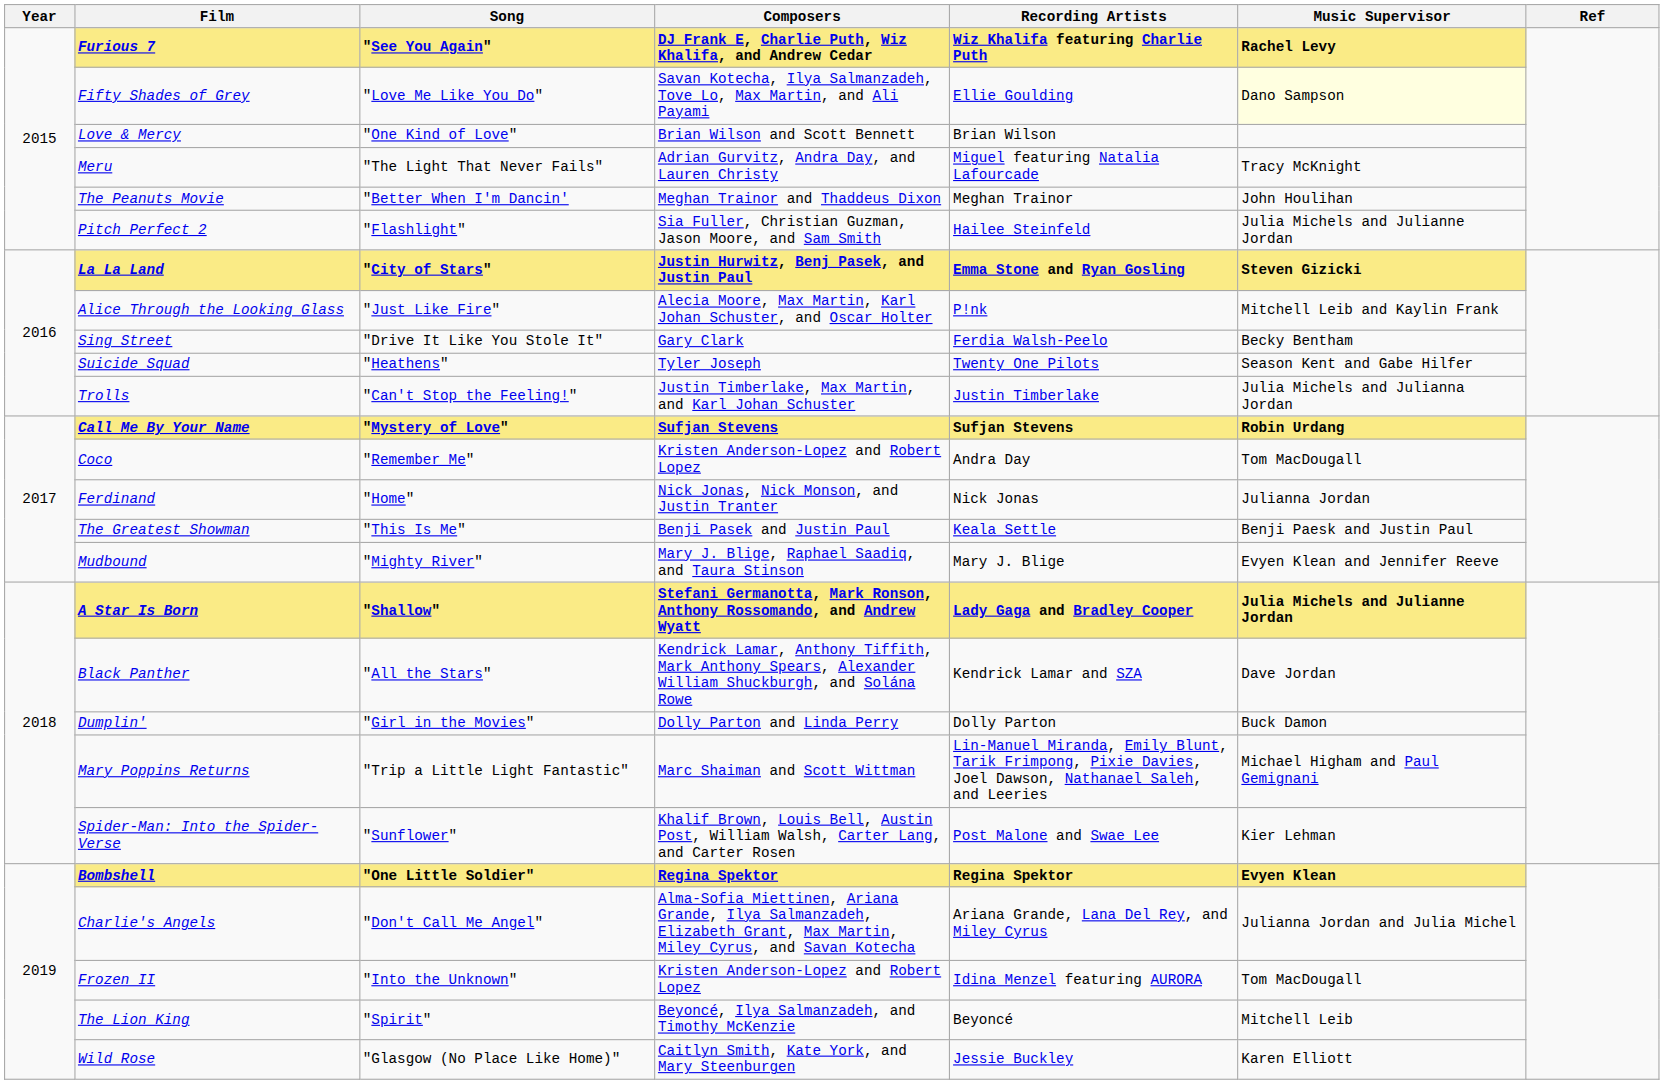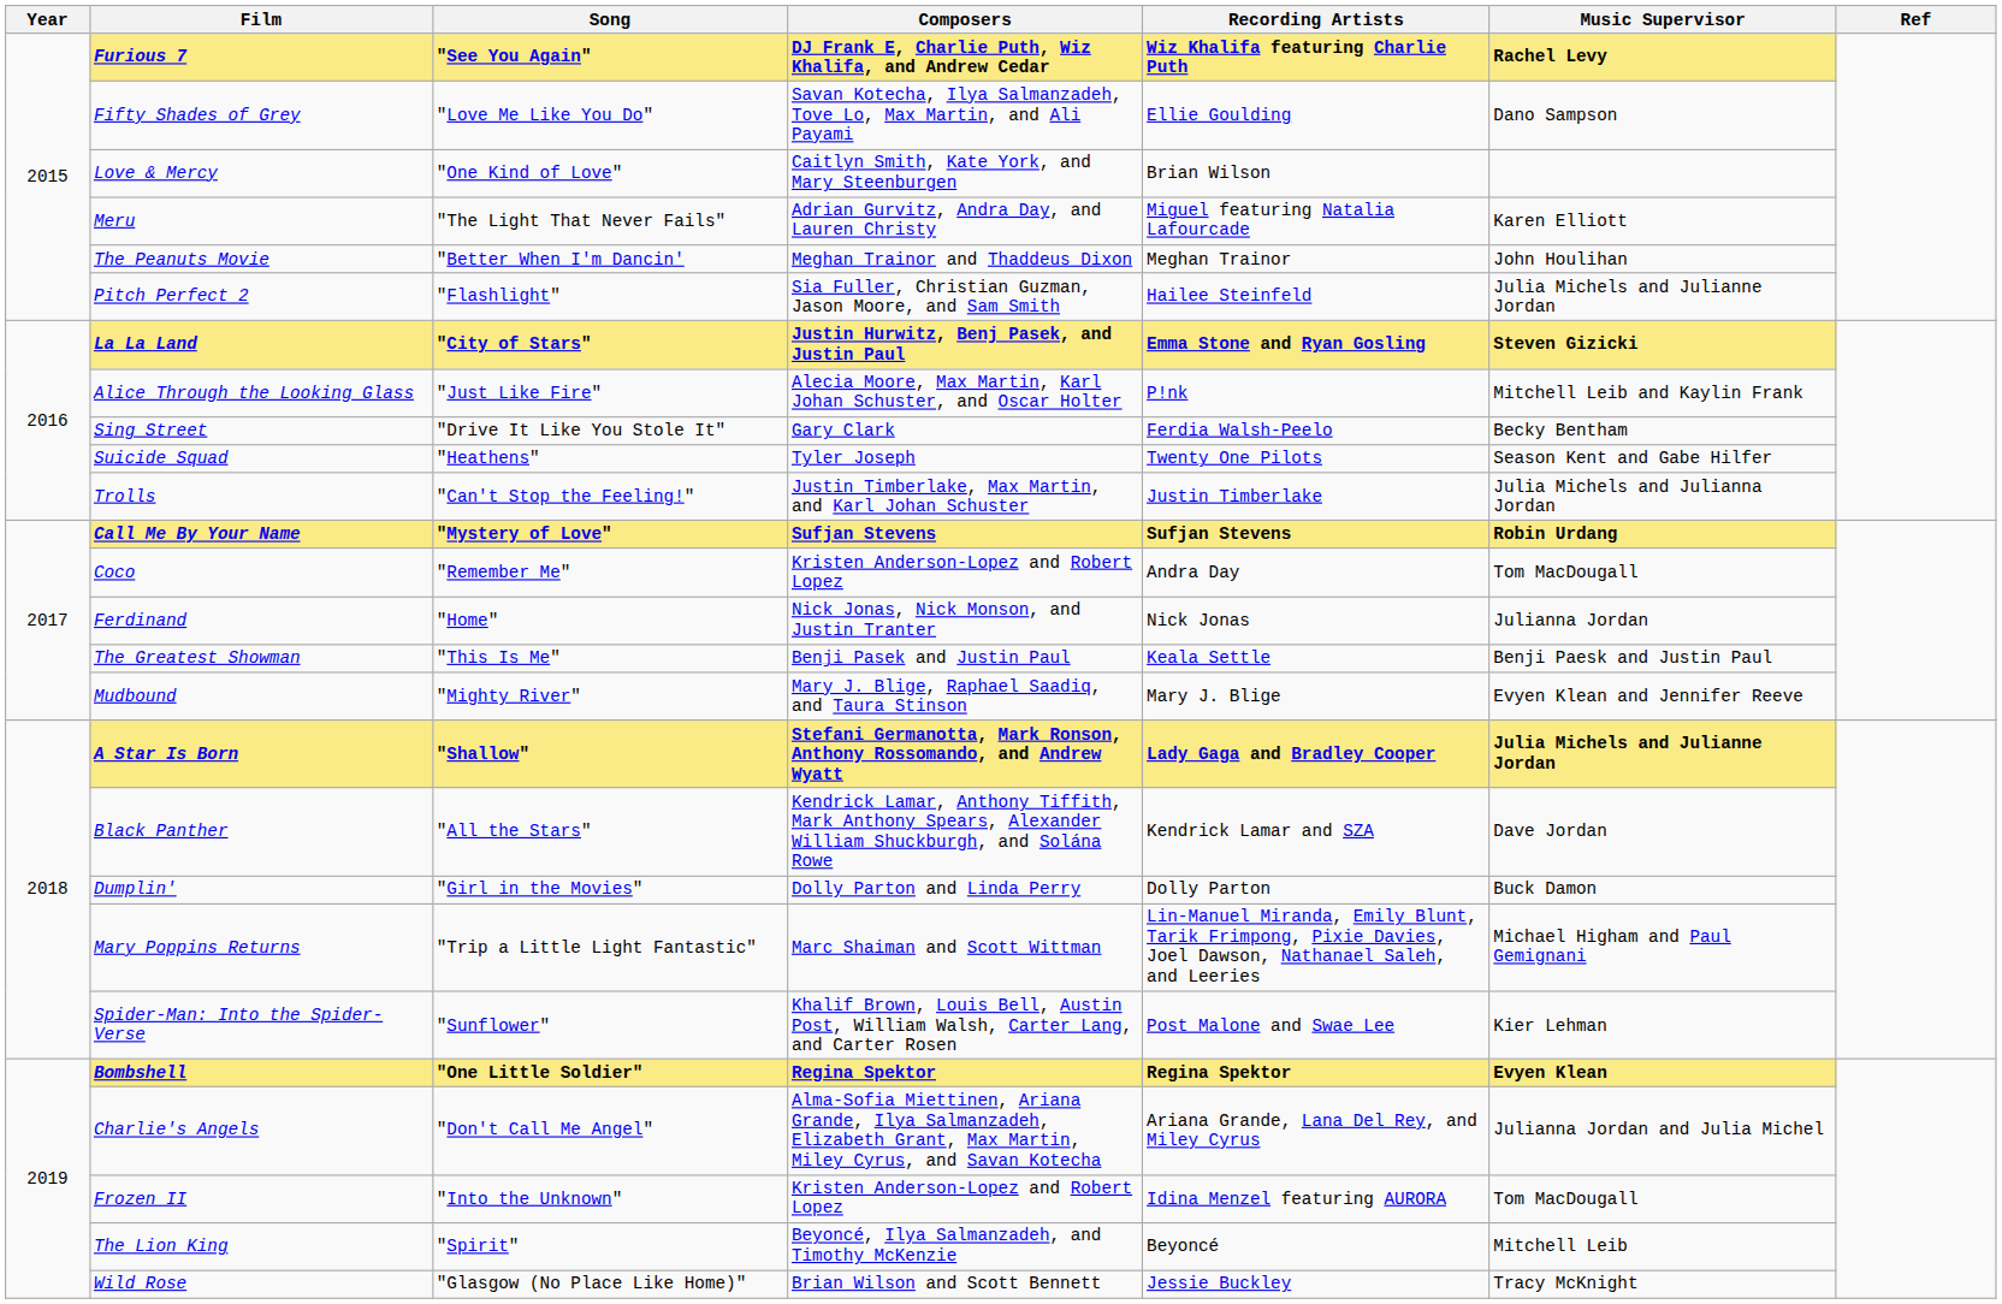Fifty Shades of Grey | Music Supervisor: lightyellow background -> no background
Love & Mercy | Composers: Brian Wilson and Scott Bennett -> Caitlyn Smith, Kate York, and Mary Steenburgen
Meru | Music Supervisor: Tracy McKnight -> Karen Elliott
Wild Rose | Composers: Caitlyn Smith, Kate York, and Mary Steenburgen -> Brian Wilson and Scott Bennett
Wild Rose | Music Supervisor: Karen Elliott -> Tracy McKnight
